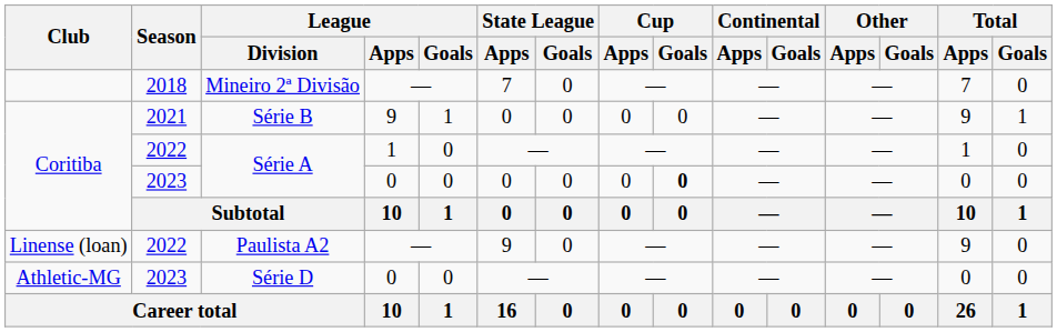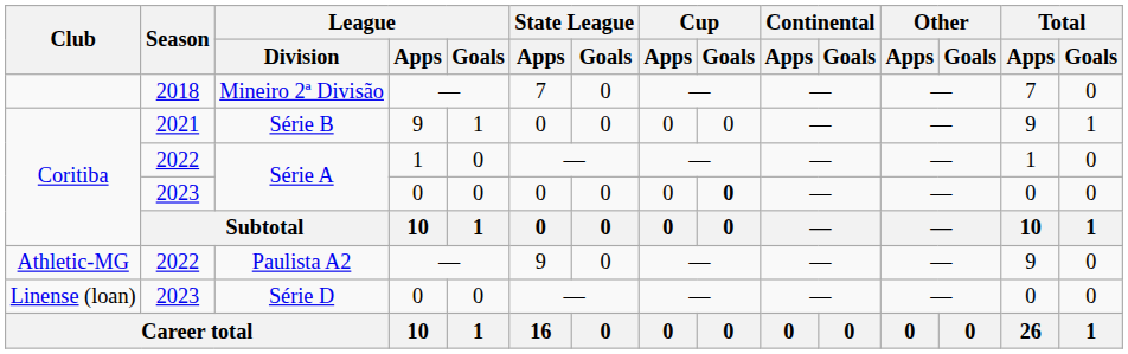Paulista A2 | Club: Linense (loan) -> Athletic-MG
Série D | Club: Athletic-MG -> Linense (loan)
